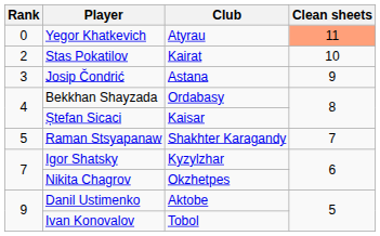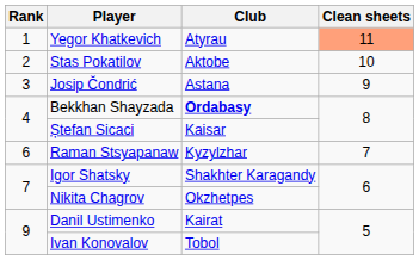Yegor Khatkevich | Rank: 0 -> 1
Stas Pokatilov | Club: Kairat -> Aktobe
Bekkhan Shayzada | Club: normal -> bold
Raman Stsyapanaw | Rank: 5 -> 6
Raman Stsyapanaw | Club: Shakhter Karagandy -> Kyzylzhar
Igor Shatsky | Club: Kyzylzhar -> Shakhter Karagandy
Danil Ustimenko | Club: Aktobe -> Kairat
